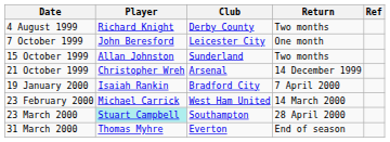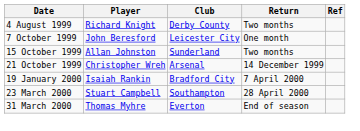- row: 23 February 2000 | Michael Carrick | West Ham United | 14 March 2000
23 March 2000 | Player: paleturquoise background -> no background
